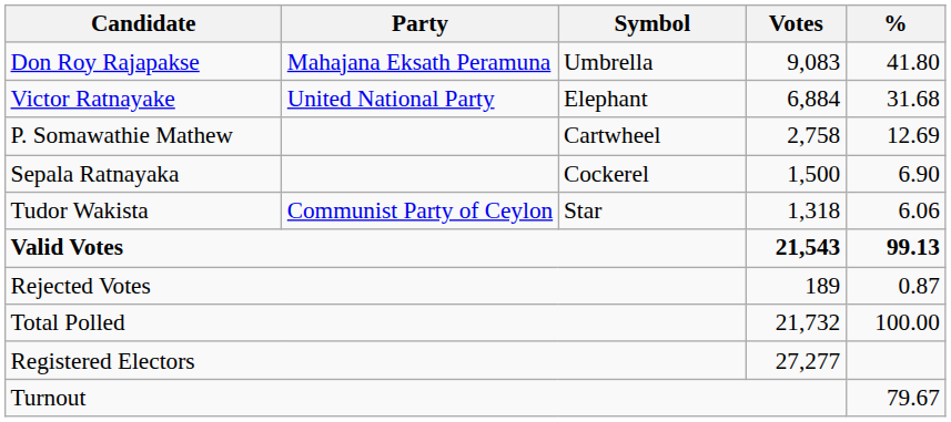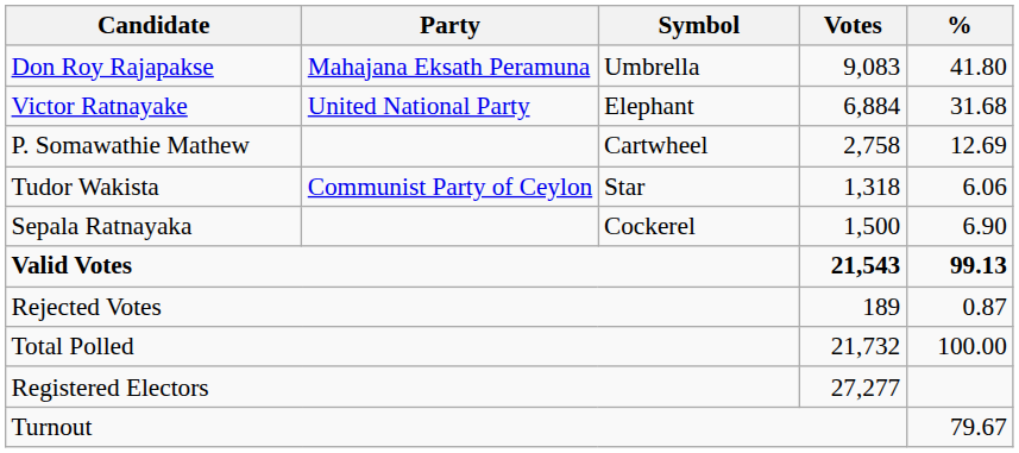rows swapped: Sepala Ratnayaka <-> Tudor Wakista
